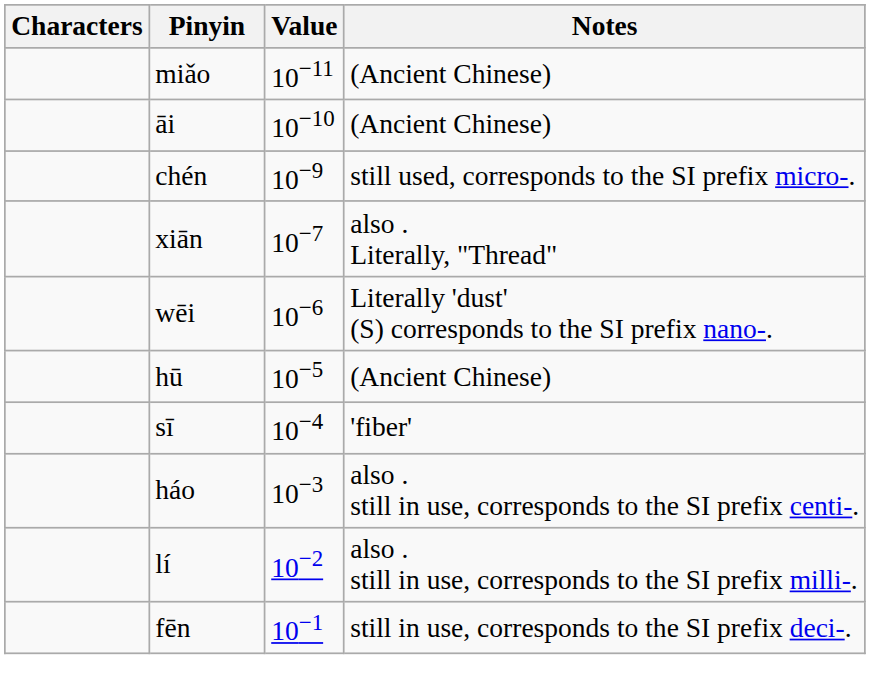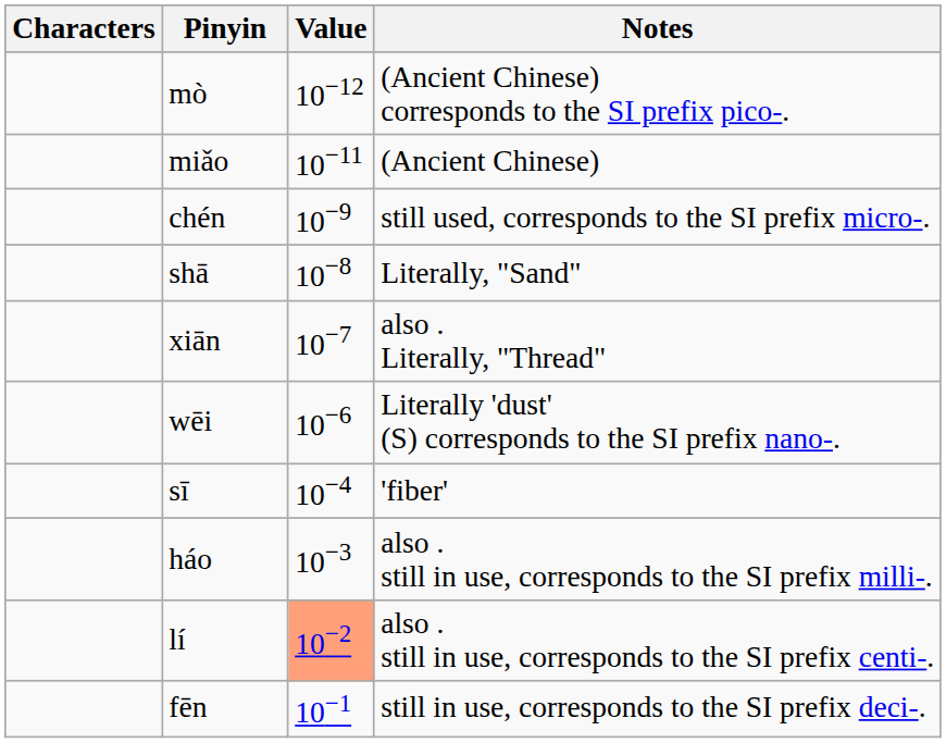+ row: mò | 10−12 | (Ancient Chinese) corresponds to the SI prefix pico-.
- row: āi | 10−10 | (Ancient Chinese)
+ row: shā | 10−8 | Literally, "Sand"
- row: hū | 10−5 | (Ancient Chinese)
háo | Notes: also . still in use, corresponds to the SI prefix centi-. -> also . still in use, corresponds to the SI prefix milli-.
lí | Value: no background -> lightsalmon background
lí | Notes: also . still in use, corresponds to the SI prefix milli-. -> also . still in use, corresponds to the SI prefix centi-.
